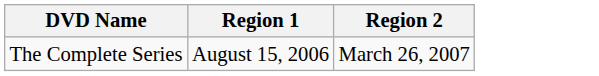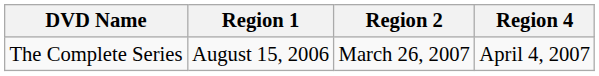+ column: Region 4 | April 4, 2007
